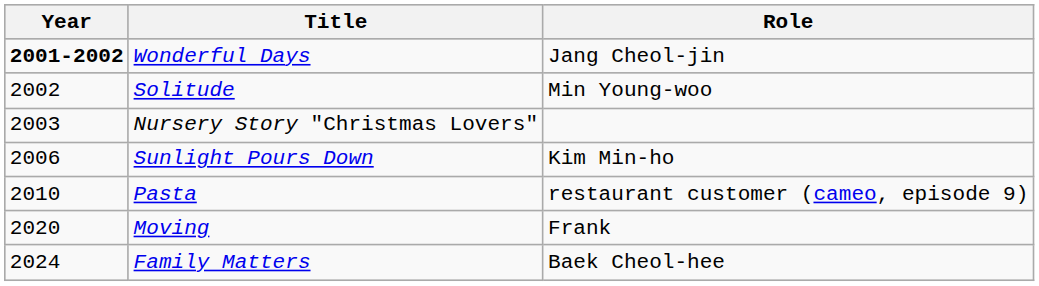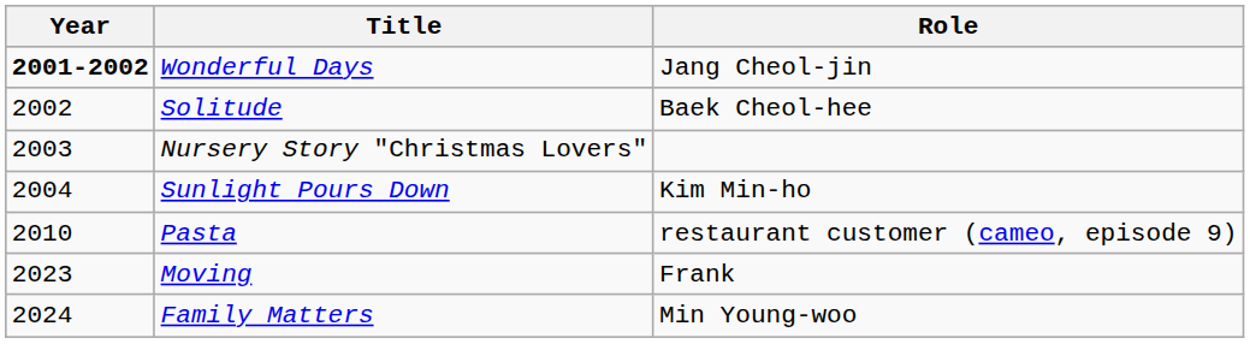Solitude | Role: Min Young-woo -> Baek Cheol-hee
Sunlight Pours Down | Year: 2006 -> 2004
Moving | Year: 2020 -> 2023
Family Matters | Role: Baek Cheol-hee -> Min Young-woo
